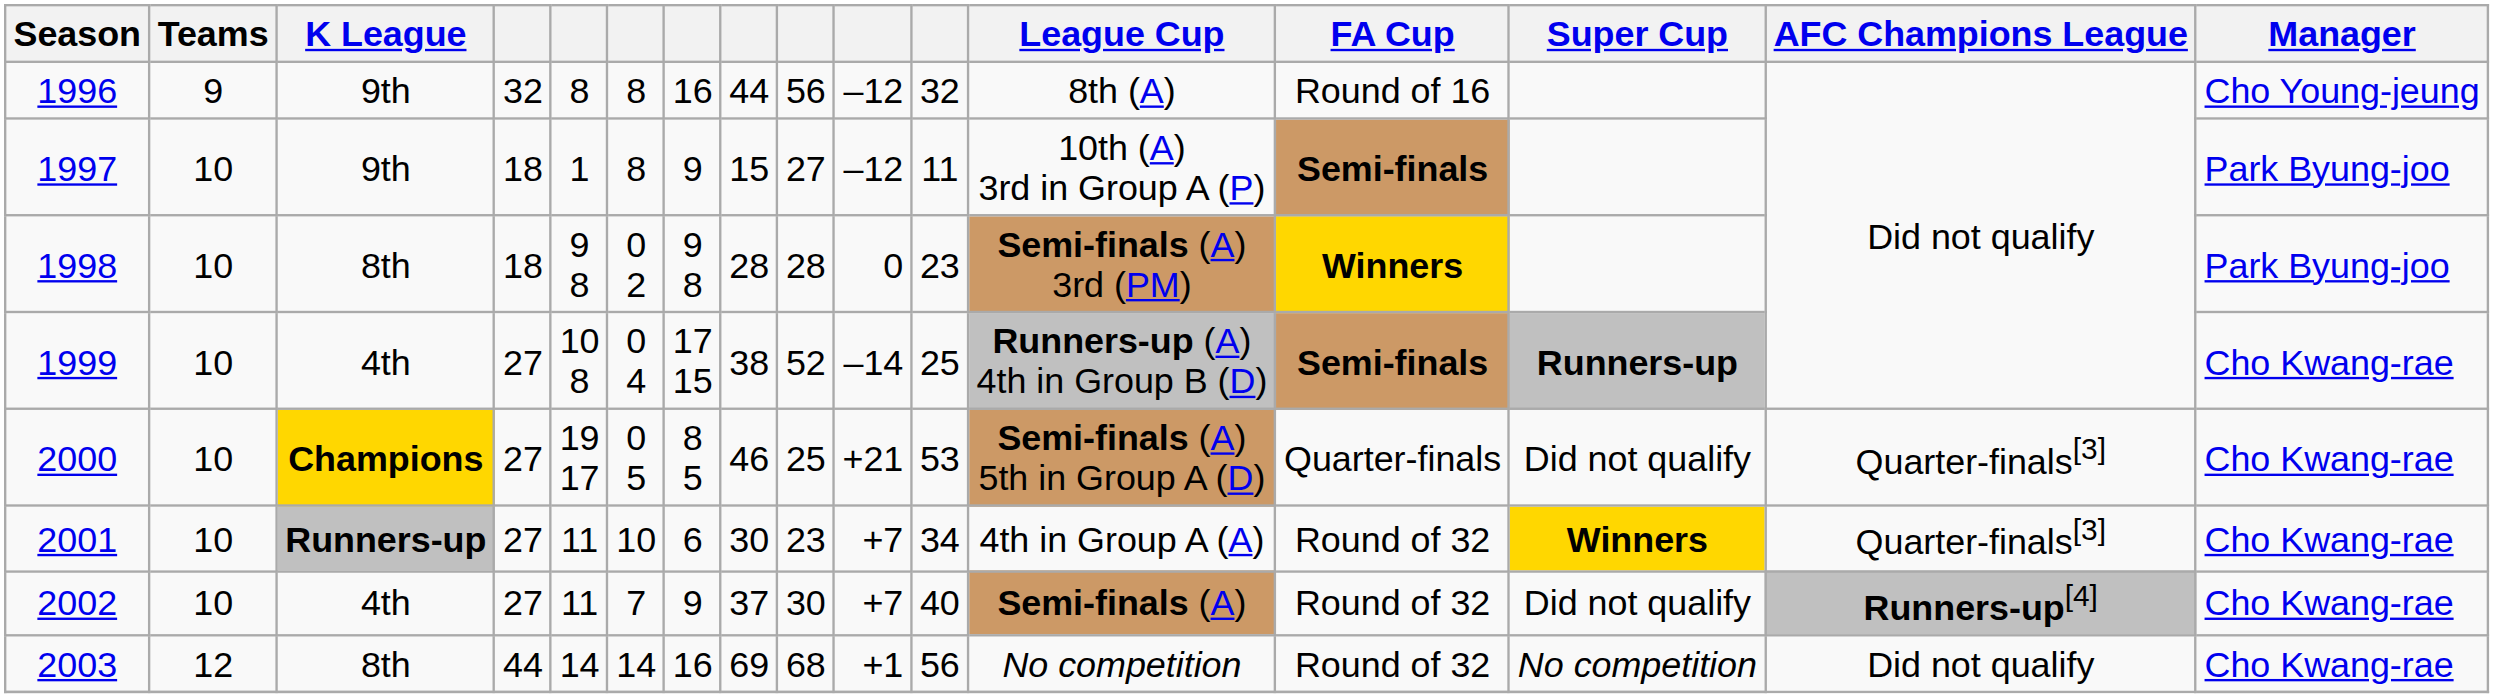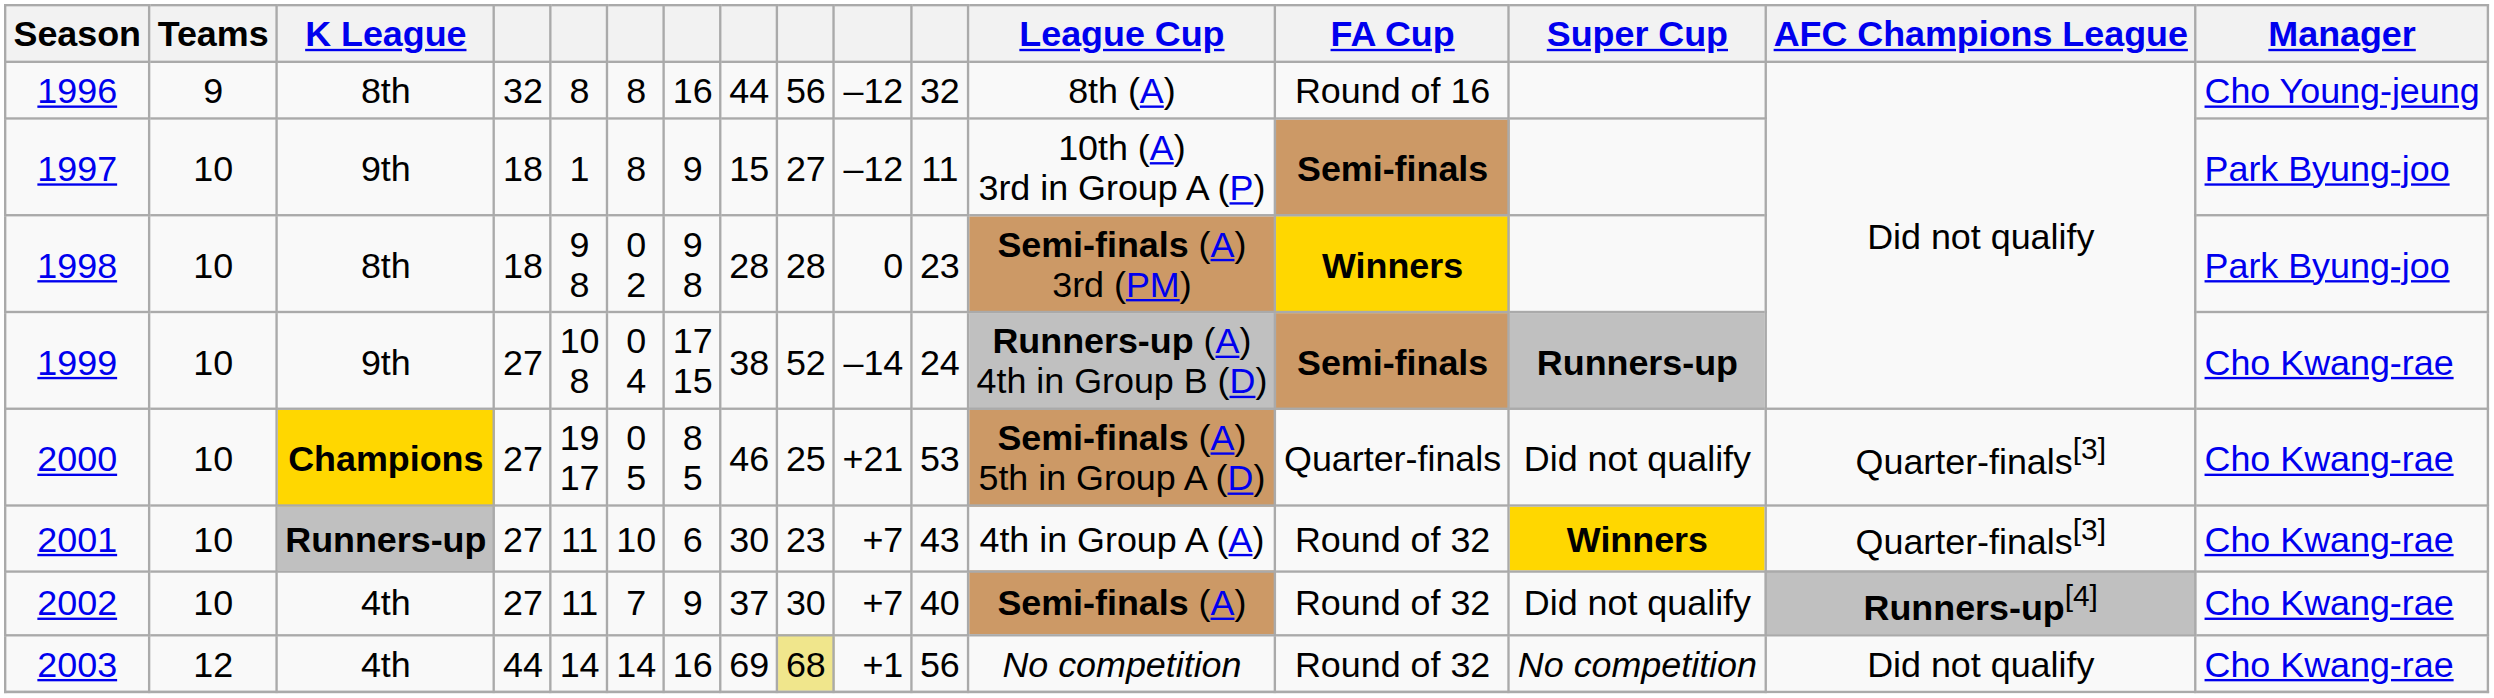1996 | K League: 9th -> 8th
1999 | K League: 4th -> 9th
1999 | column 11: 25 -> 24
2001 | column 11: 34 -> 43
2003 | K League: 8th -> 4th
2003 | column 9: no background -> khaki background
